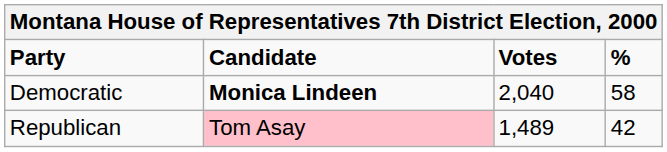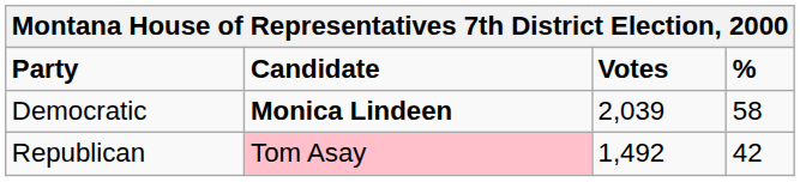Democratic | Votes: 2,040 -> 2,039
Republican | Votes: 1,489 -> 1,492
